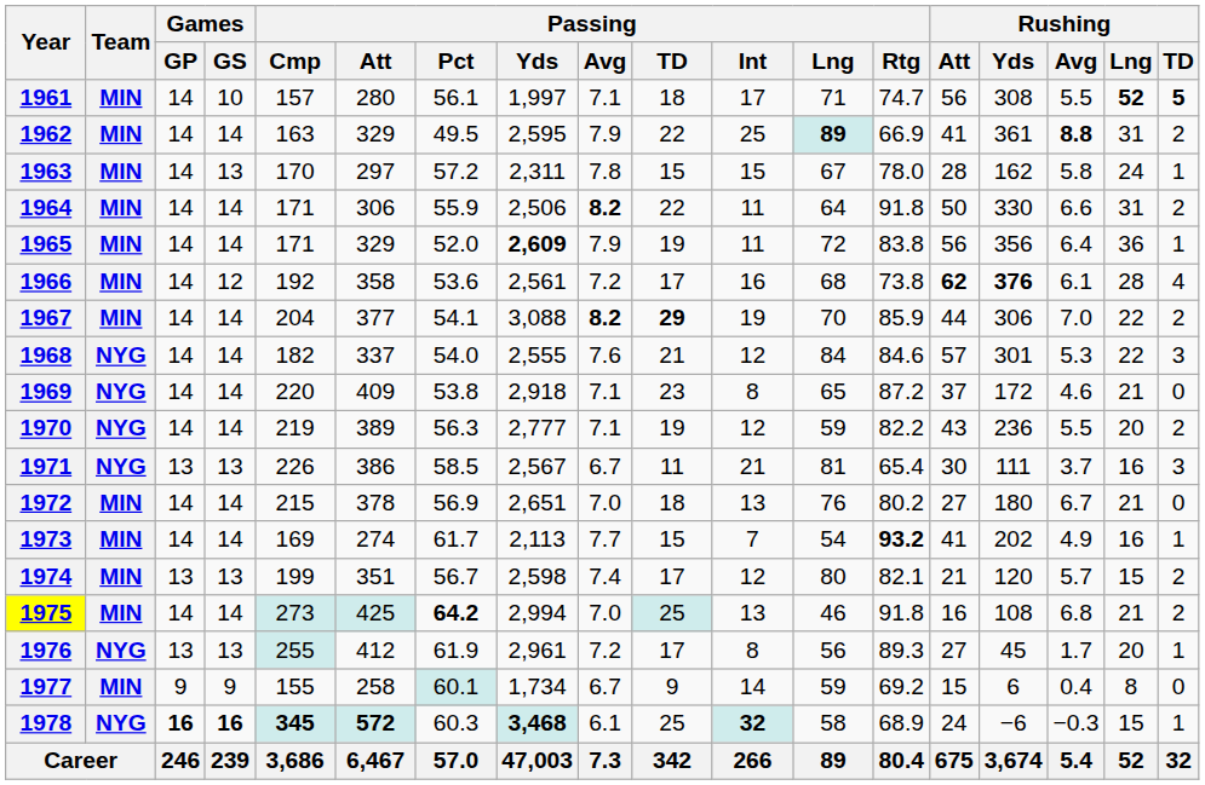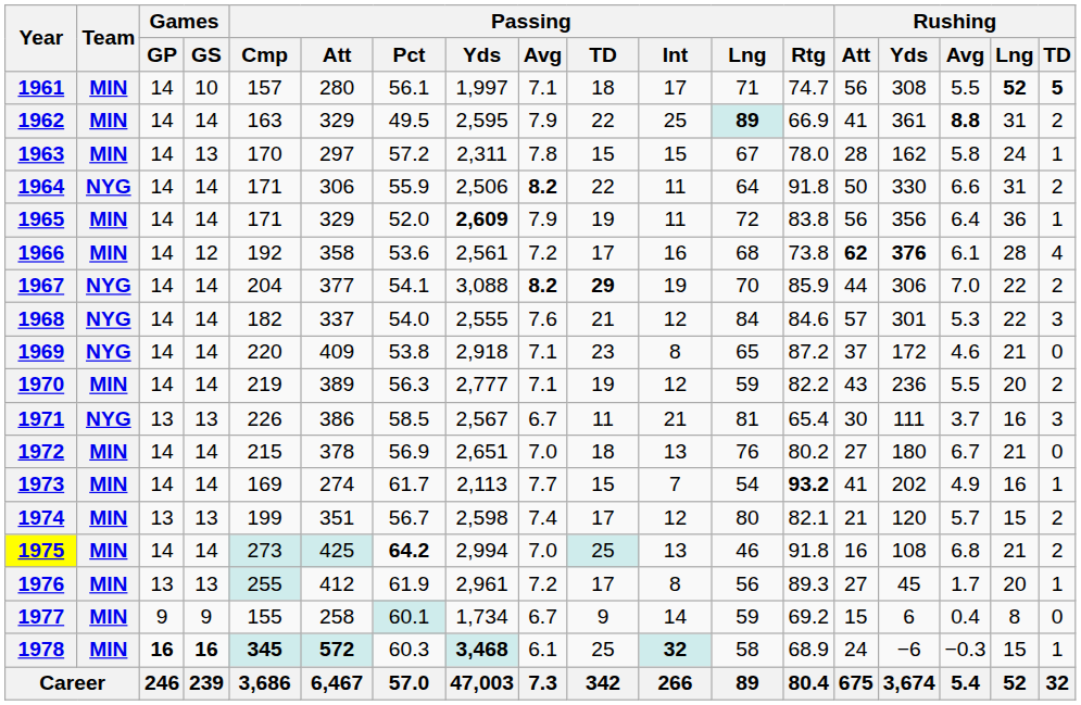1964 | Team: MIN -> NYG
1967 | Team: MIN -> NYG
1970 | Team: NYG -> MIN
1976 | Team: NYG -> MIN
1978 | Team: NYG -> MIN
